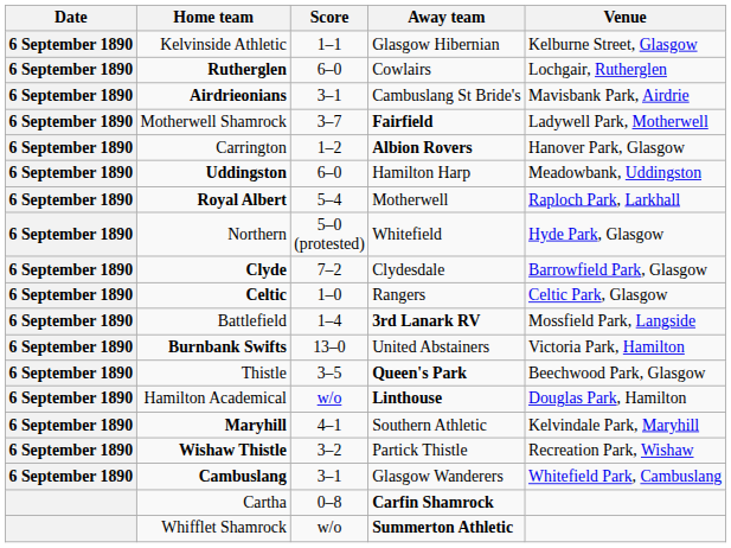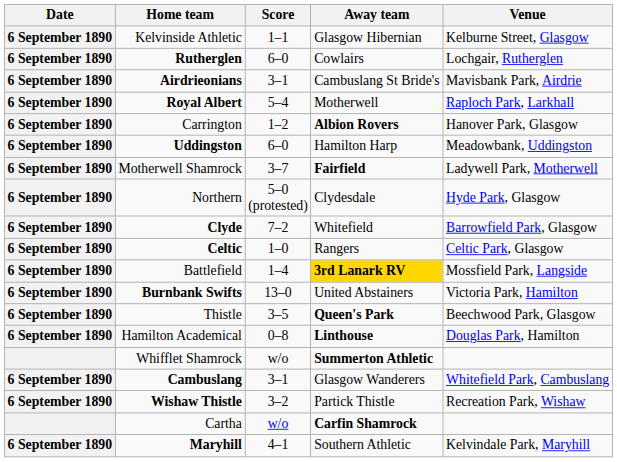rows swapped: Royal Albert <-> Motherwell Shamrock
Northern | Away team: Whitefield -> Clydesdale
Clyde | Away team: Clydesdale -> Whitefield
Battlefield | Away team: no background -> gold background
Hamilton Academical | Score: w/o -> 0–8
rows swapped: Maryhill <-> Whifflet Shamrock
rows swapped: Cambuslang <-> Wishaw Thistle
Cartha | Score: 0–8 -> w/o
